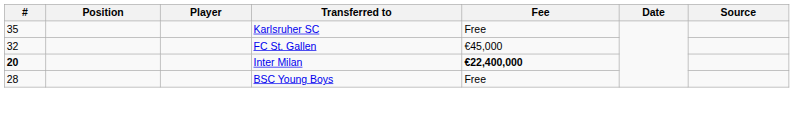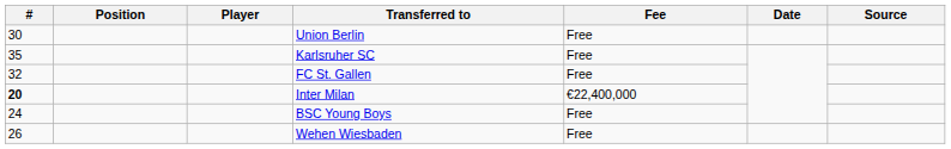+ row: 30 | Union Berlin | Free
FC St. Gallen | Fee: €45,000 -> Free
Inter Milan | Fee: bold -> normal
BSC Young Boys | #: 28 -> 24
+ row: 26 | Wehen Wiesbaden | Free
